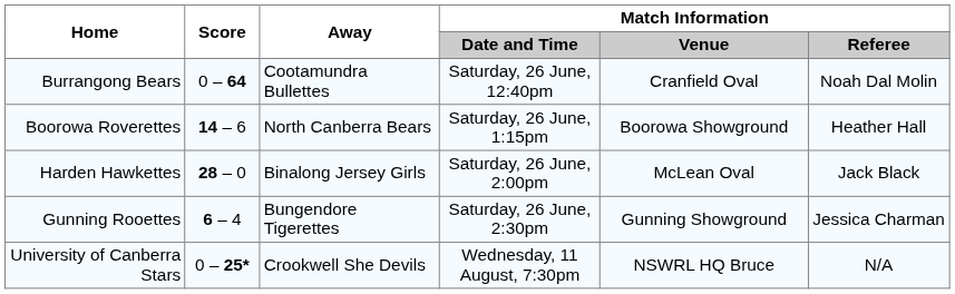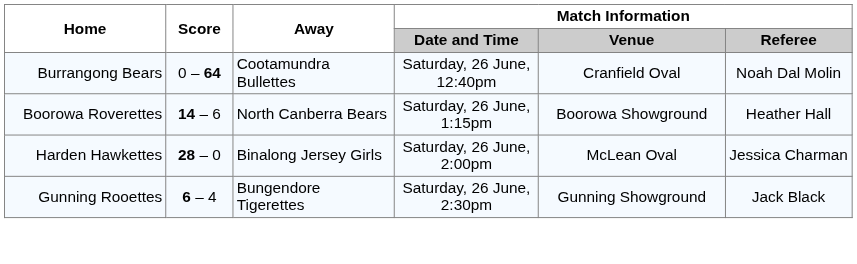Harden Hawkettes | Match Information / Referee: Jack Black -> Jessica Charman
Gunning Rooettes | Match Information / Referee: Jessica Charman -> Jack Black
- row: University of Canberra Stars | 0 – 25* | Crookwell She Devils | Wednesday, 11 August, 7:30pm | NSWRL HQ Bruce | N/A
